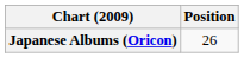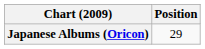Japanese Albums (Oricon) | Position: 26 -> 29
